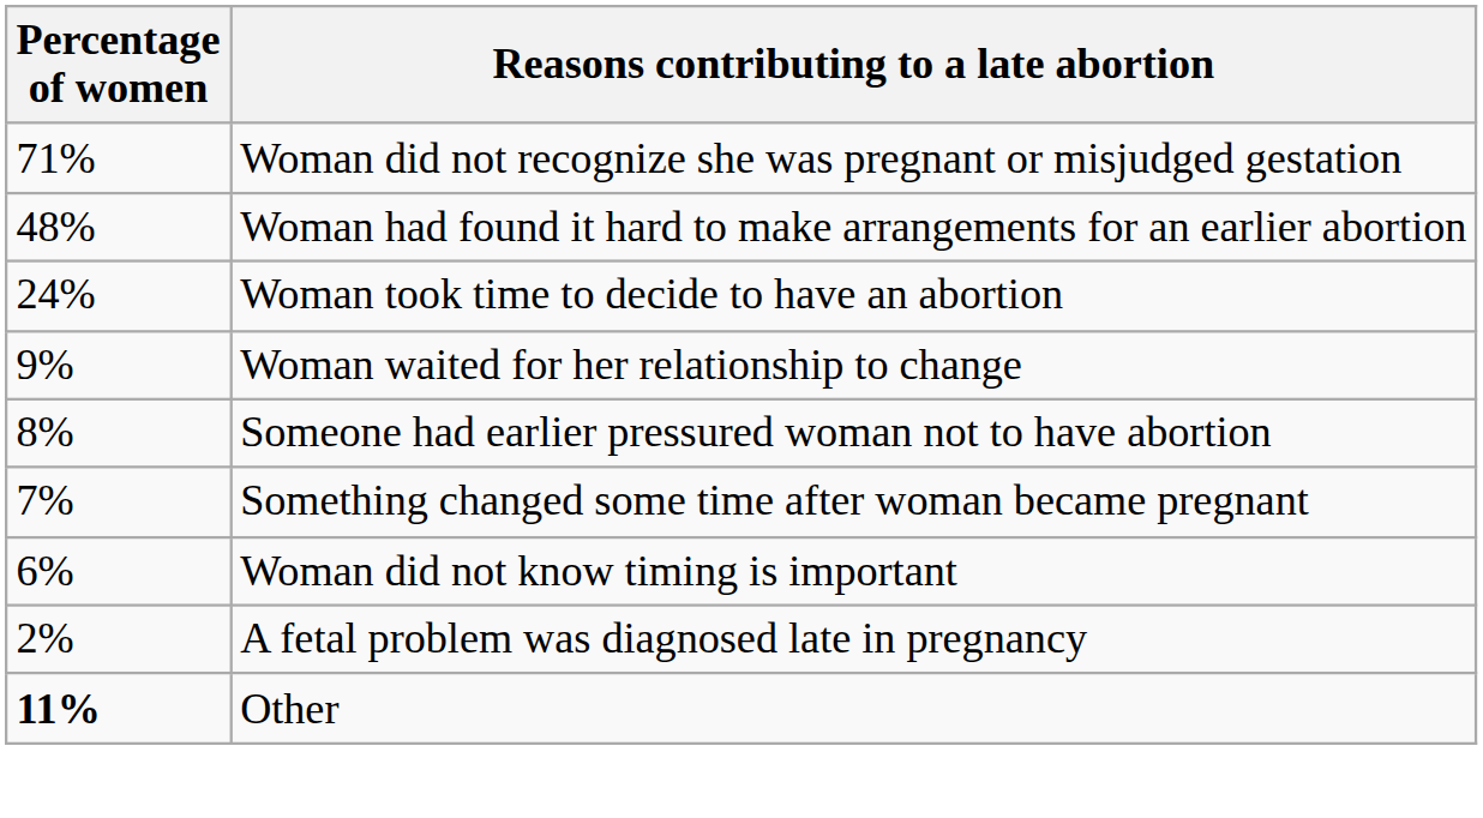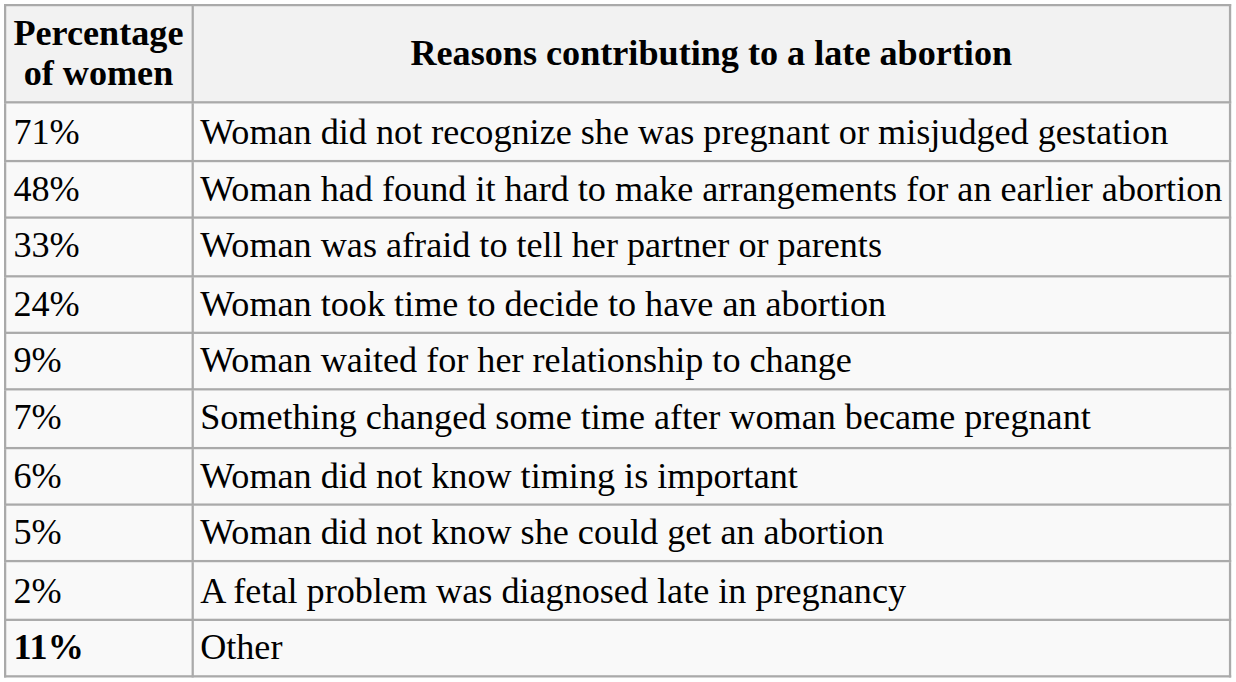+ row: 33% | Woman was afraid to tell her partner or parents
- row: 8% | Someone had earlier pressured woman not to have abortion
+ row: 5% | Woman did not know she could get an abortion
